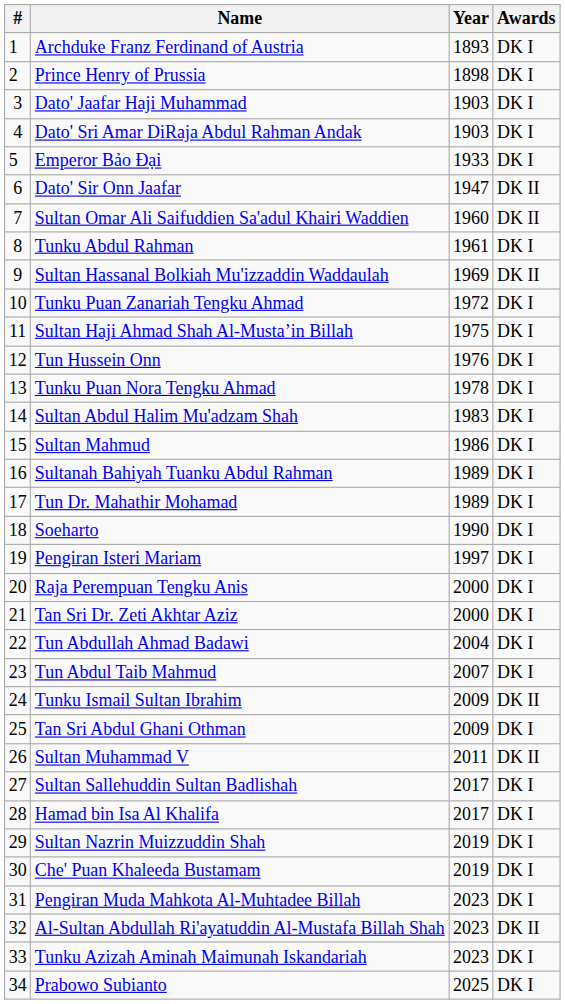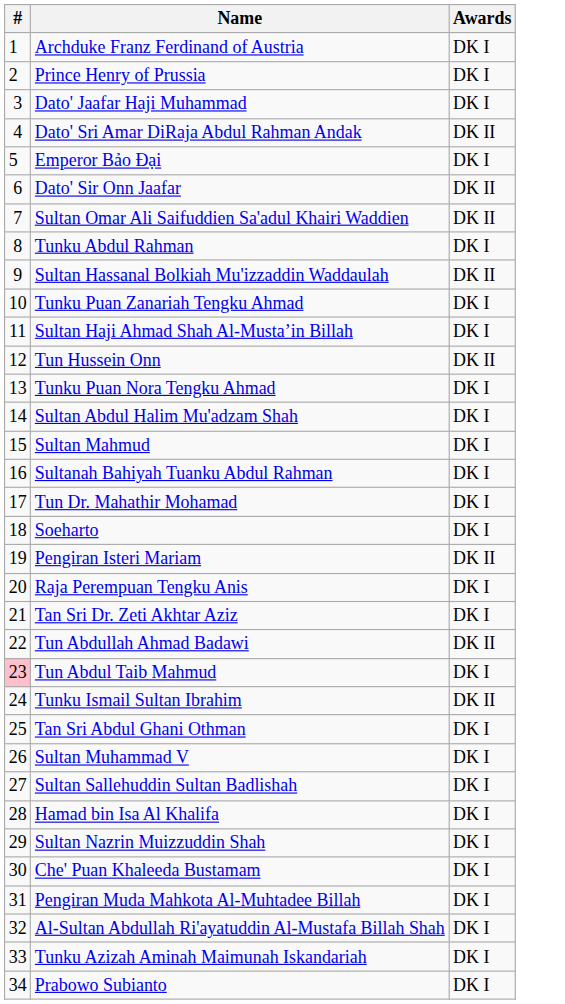- column: Year | 1893 | 1898 | 1903 | 1903 | 1933 | 1947 | 1960 | 1961 | 1969 | 1972 | 1975 | 1976 | 1978 | 1983 | 1986 | 1989 | 1989 | 1990 | 1997 | 2000 | 2000 | 2004 | 2007 | 2009 | 2009 | 2011 | 2017 | 2017 | 2019 | 2019 | 2023 | 2023 | 2023 | 2025
Dato' Sri Amar DiRaja Abdul Rahman Andak | Awards: DK I -> DK II
Tun Hussein Onn | Awards: DK I -> DK II
Pengiran Isteri Mariam | Awards: DK I -> DK II
Tun Abdullah Ahmad Badawi | Awards: DK I -> DK II
Tun Abdul Taib Mahmud | #: no background -> pink background
Sultan Muhammad V | Awards: DK II -> DK I
Al-Sultan Abdullah Ri'ayatuddin Al-Mustafa Billah Shah | Awards: DK II -> DK I
